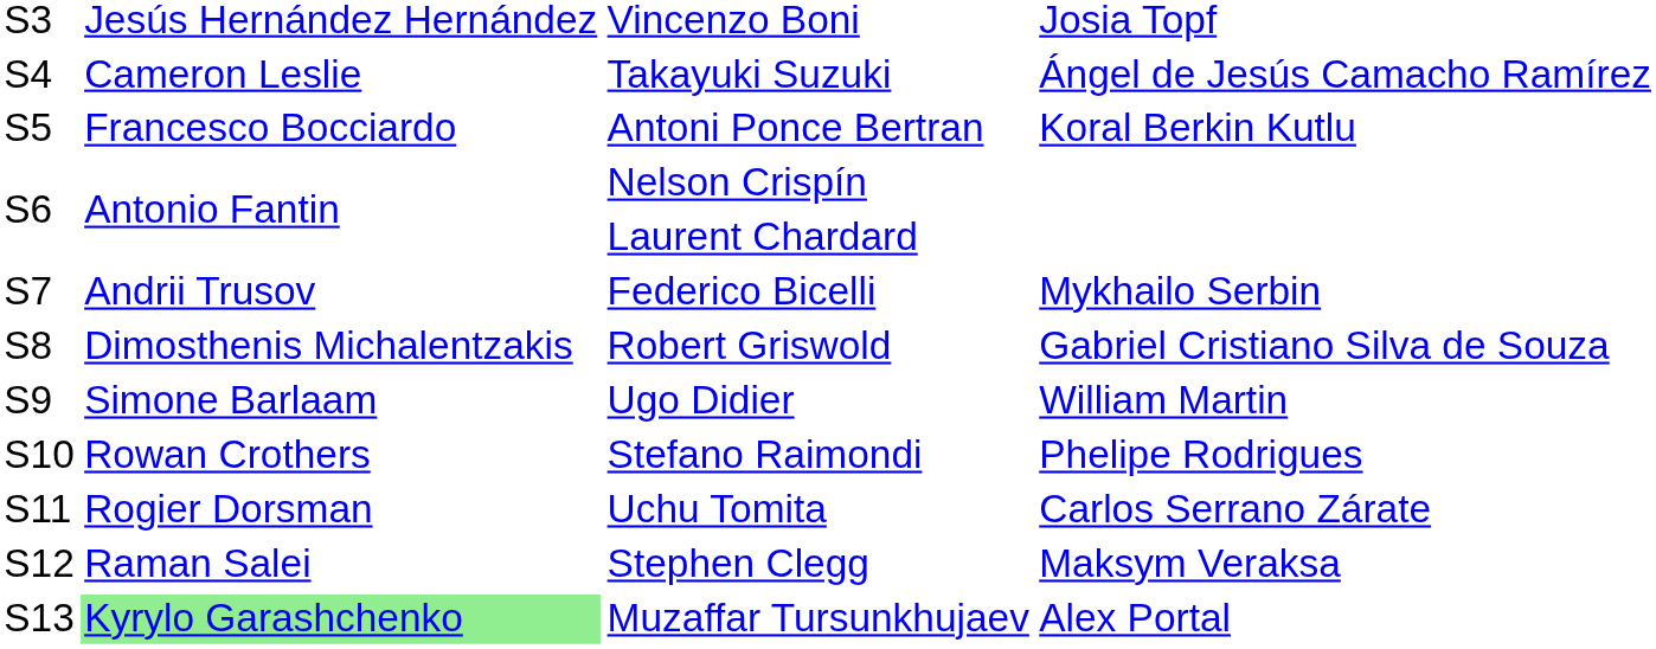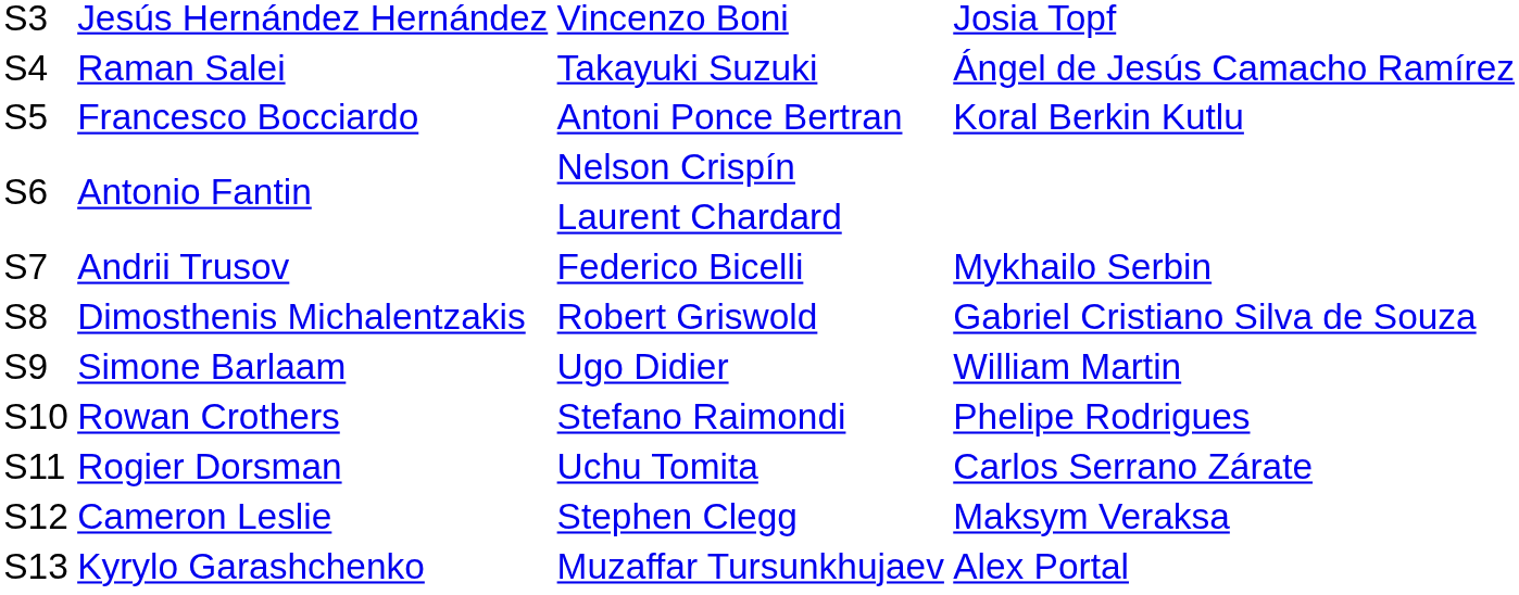Takayuki Suzuki | column 2: Cameron Leslie -> Raman Salei
Stephen Clegg | column 2: Raman Salei -> Cameron Leslie
Muzaffar Tursunkhujaev | column 2: lightgreen background -> no background
